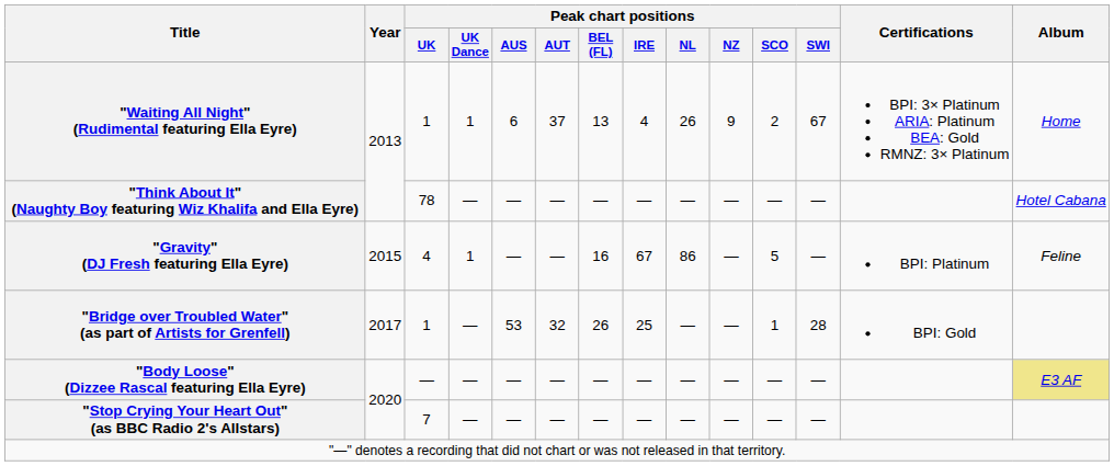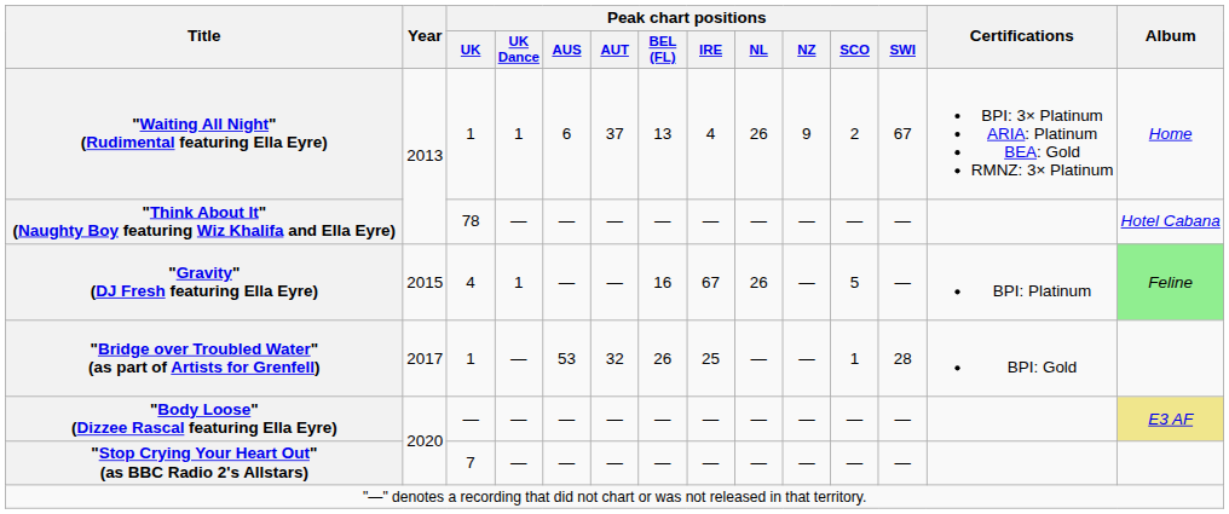"Gravity" (DJ Fresh featuring Ella Eyre) | Peak chart positions / NL: 86 -> 26
"Gravity" (DJ Fresh featuring Ella Eyre) | Album: no background -> lightgreen background
